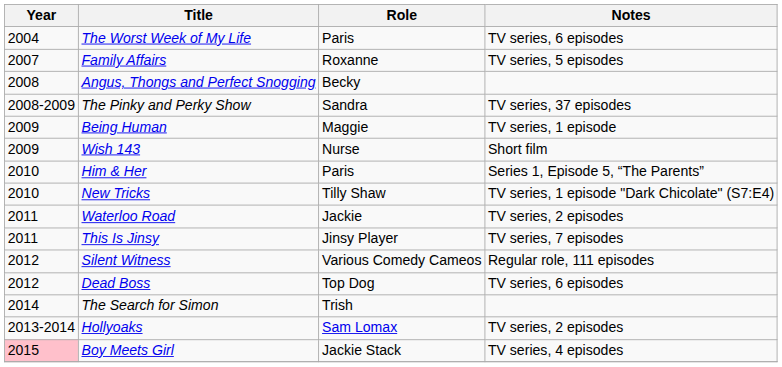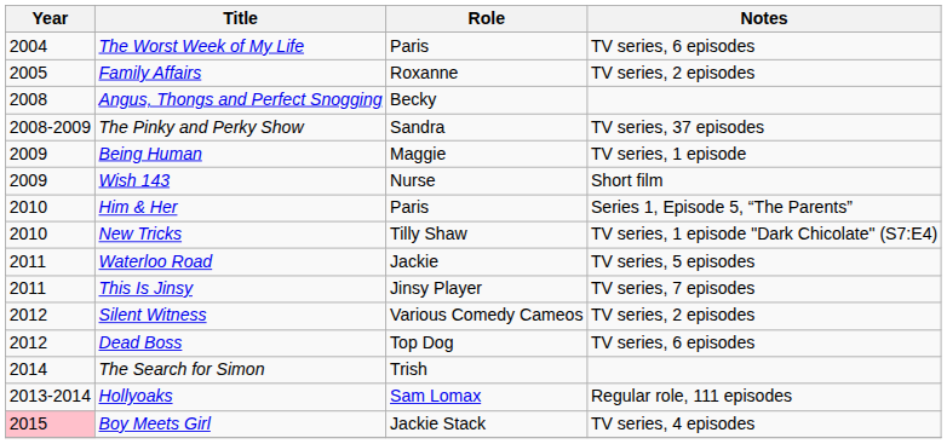Family Affairs | Year: 2007 -> 2005
Family Affairs | Notes: TV series, 5 episodes -> TV series, 2 episodes
Waterloo Road | Notes: TV series, 2 episodes -> TV series, 5 episodes
Silent Witness | Notes: Regular role, 111 episodes -> TV series, 2 episodes
Hollyoaks | Notes: TV series, 2 episodes -> Regular role, 111 episodes
